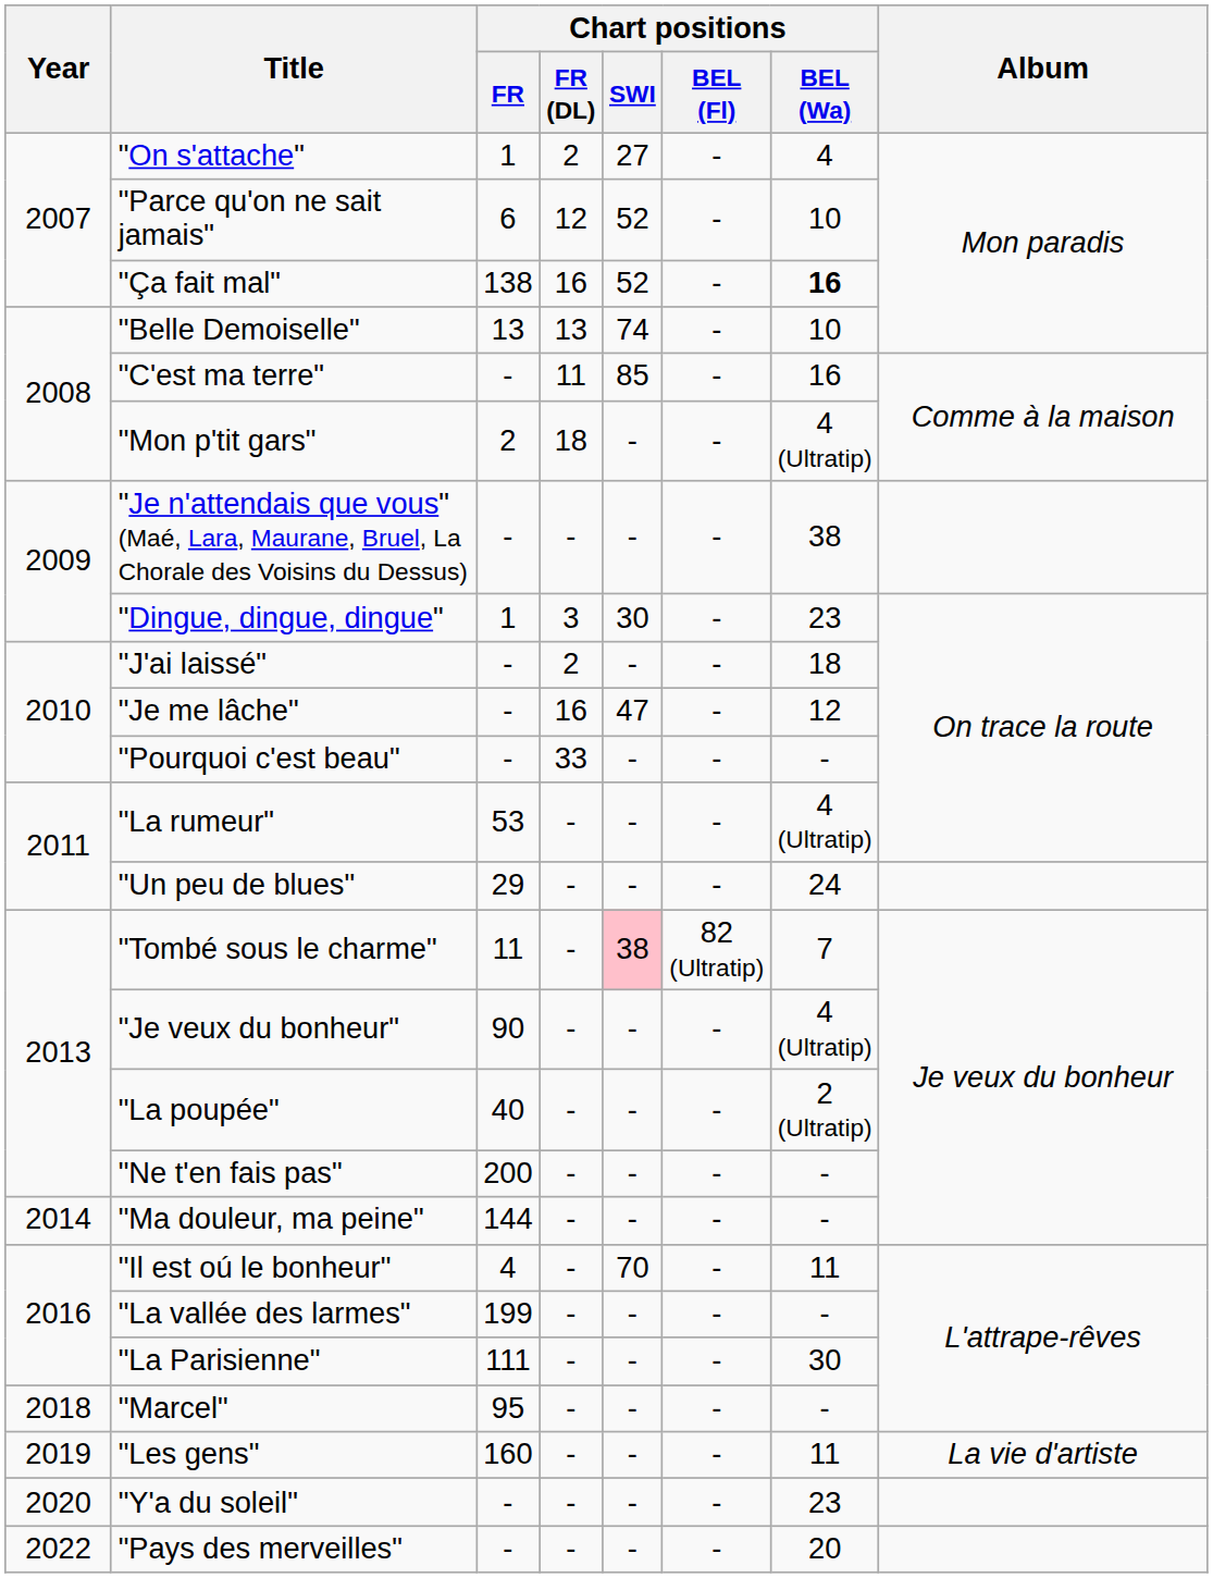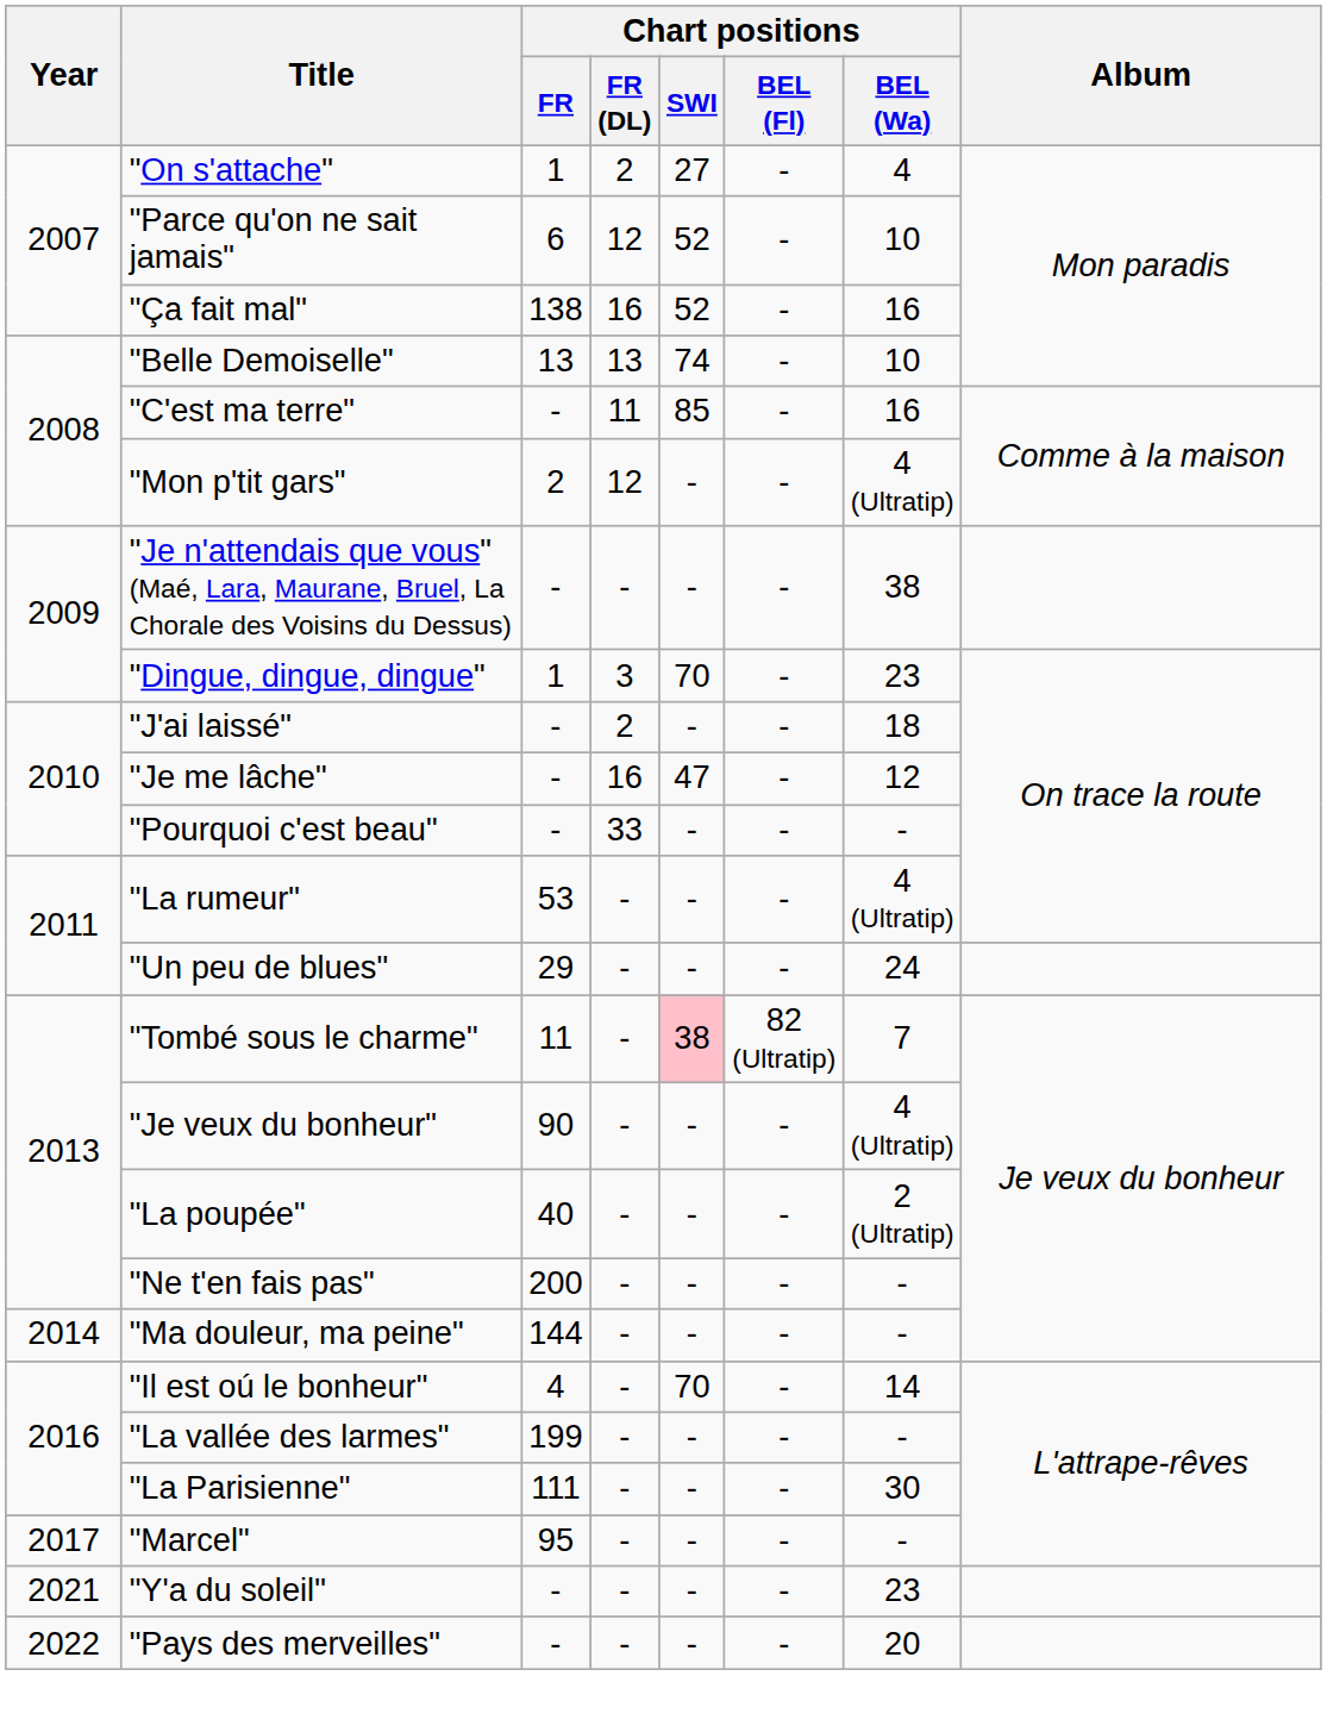"Ça fait mal" | Chart positions / BEL (Wa): bold -> normal
"Mon p'tit gars" | Chart positions / FR (DL): 18 -> 12
"Dingue, dingue, dingue" | Chart positions / SWI: 30 -> 70
"Il est oú le bonheur" | Chart positions / BEL (Wa): 11 -> 14
"Marcel" | Year: 2018 -> 2017
- row: 2019 | "Les gens" | 160 | - | - | - | 11 | La vie d'artiste
"Y'a du soleil" | Year: 2020 -> 2021
